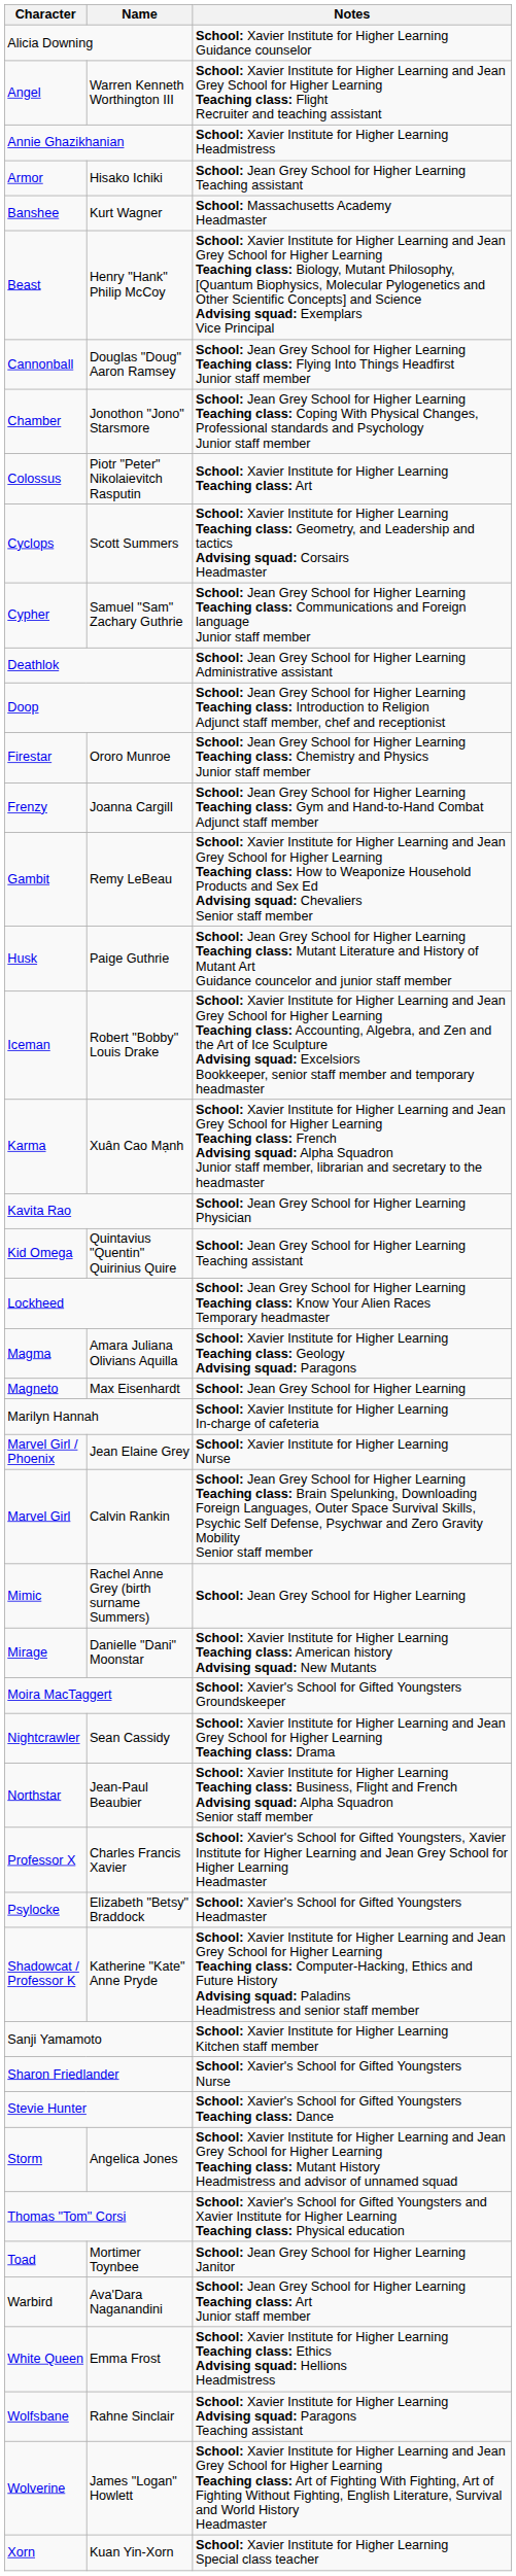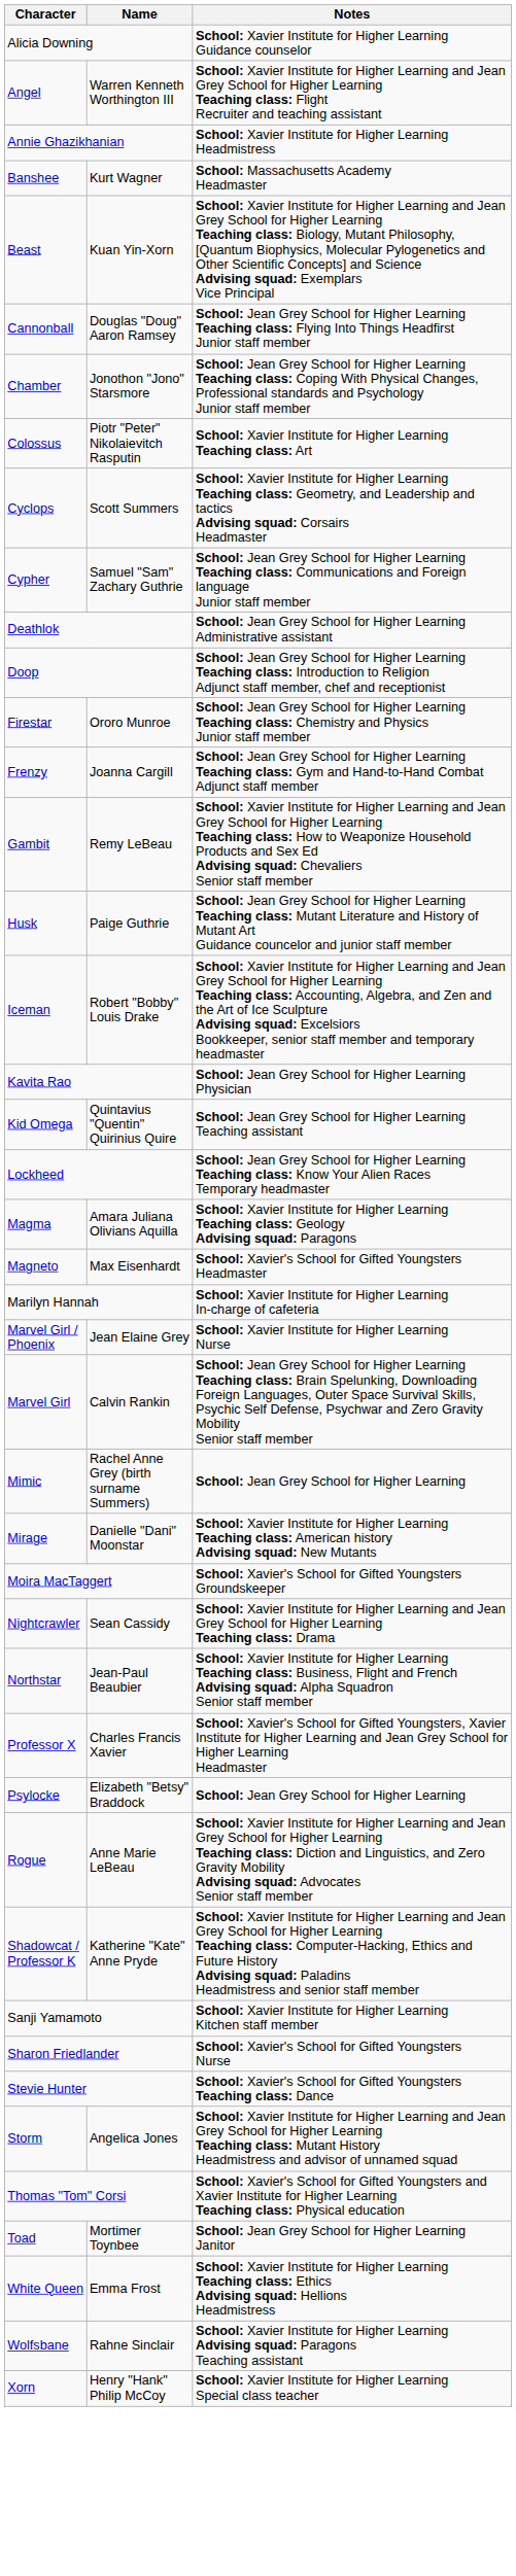- row: Armor | Hisako Ichiki | School: Jean Grey School for Higher Learning Teaching assistant
Beast | Name: Henry "Hank" Philip McCoy -> Kuan Yin-Xorn
- row: Karma | Xuân Cao Mạnh | School: Xavier Institute for Higher Learning and Jean Grey School for Higher Learning Teaching class: French Advising squad: Alpha Squadron Junior staff member, librarian and secretary to the headmaster
Magneto | Notes: School: Jean Grey School for Higher Learning -> School: Xavier's School for Gifted Youngsters Headmaster
Psylocke | Notes: School: Xavier's School for Gifted Youngsters Headmaster -> School: Jean Grey School for Higher Learning
+ row: Rogue | Anne Marie LeBeau | School: Xavier Institute for Higher Learning and Jean Grey School for Higher Learning Teaching class: Diction and Linguistics, and Zero Gravity Mobility Advising squad: Advocates Senior staff member
- row: Warbird | Ava'Dara Naganandini | School: Jean Grey School for Higher Learning Teaching class: Art Junior staff member
- row: Wolverine | James "Logan" Howlett | School: Xavier Institute for Higher Learning and Jean Grey School for Higher Learning Teaching class: Art of Fighting With Fighting, Art of Fighting Without Fighting, English Literature, Survival and World History Headmaster
Xorn | Name: Kuan Yin-Xorn -> Henry "Hank" Philip McCoy
